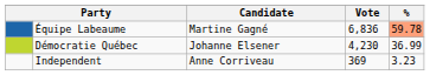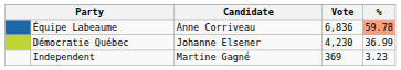Équipe Labeaume | Candidate: Martine Gagné -> Anne Corriveau
Independent | Candidate: Anne Corriveau -> Martine Gagné
